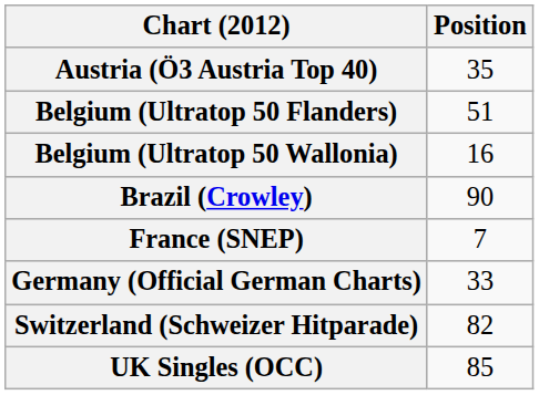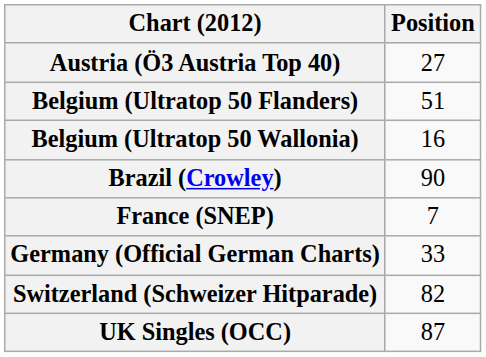Austria (Ö3 Austria Top 40) | Position: 35 -> 27
UK Singles (OCC) | Position: 85 -> 87
